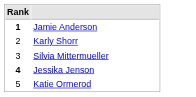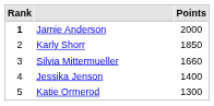+ column: Points | 2000 | 1850 | 1660 | 1400 | 1300
Jessika Jenson | Rank: bold -> normal
